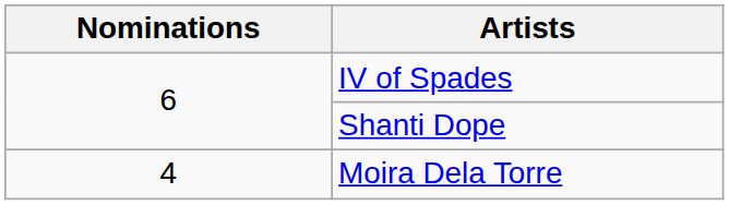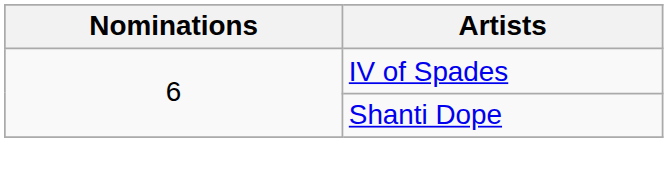- row: 4 | Moira Dela Torre
